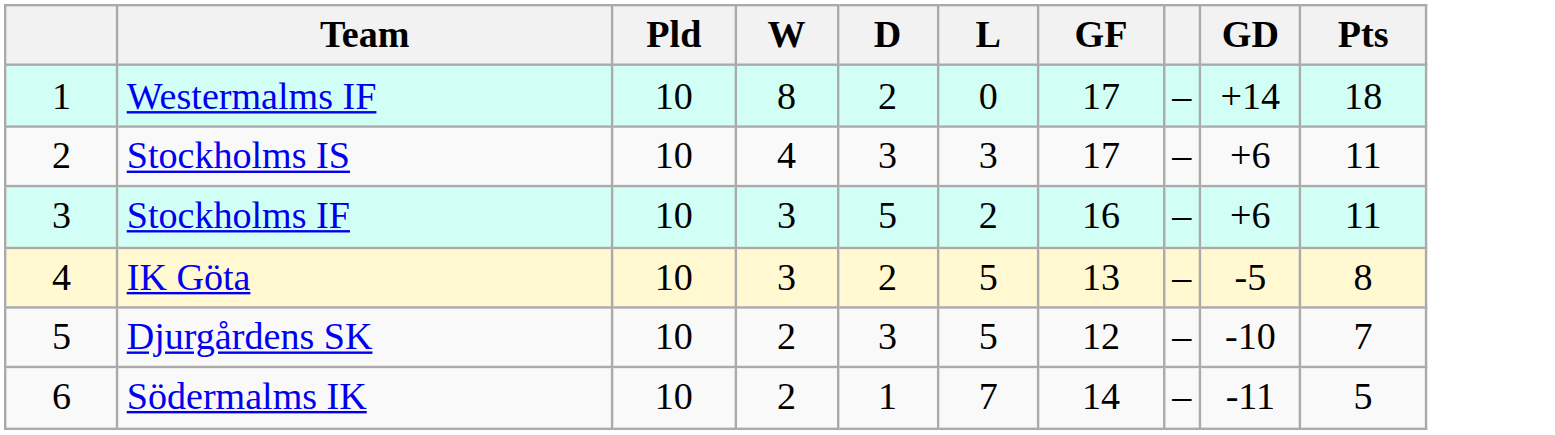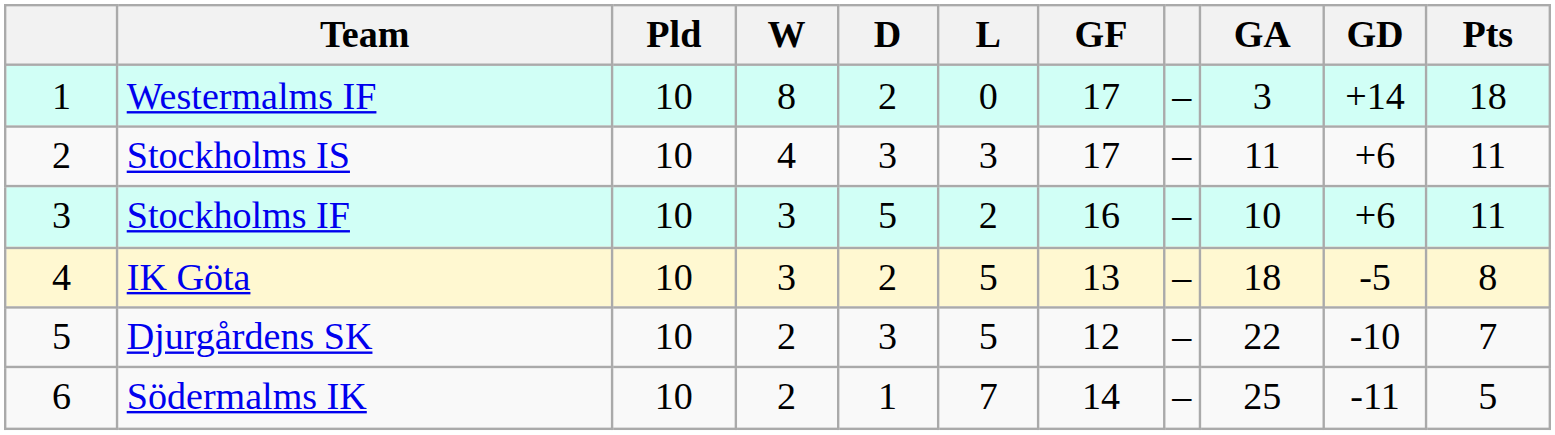+ column: GA | 3 | 11 | 10 | 18 | 22 | 25
